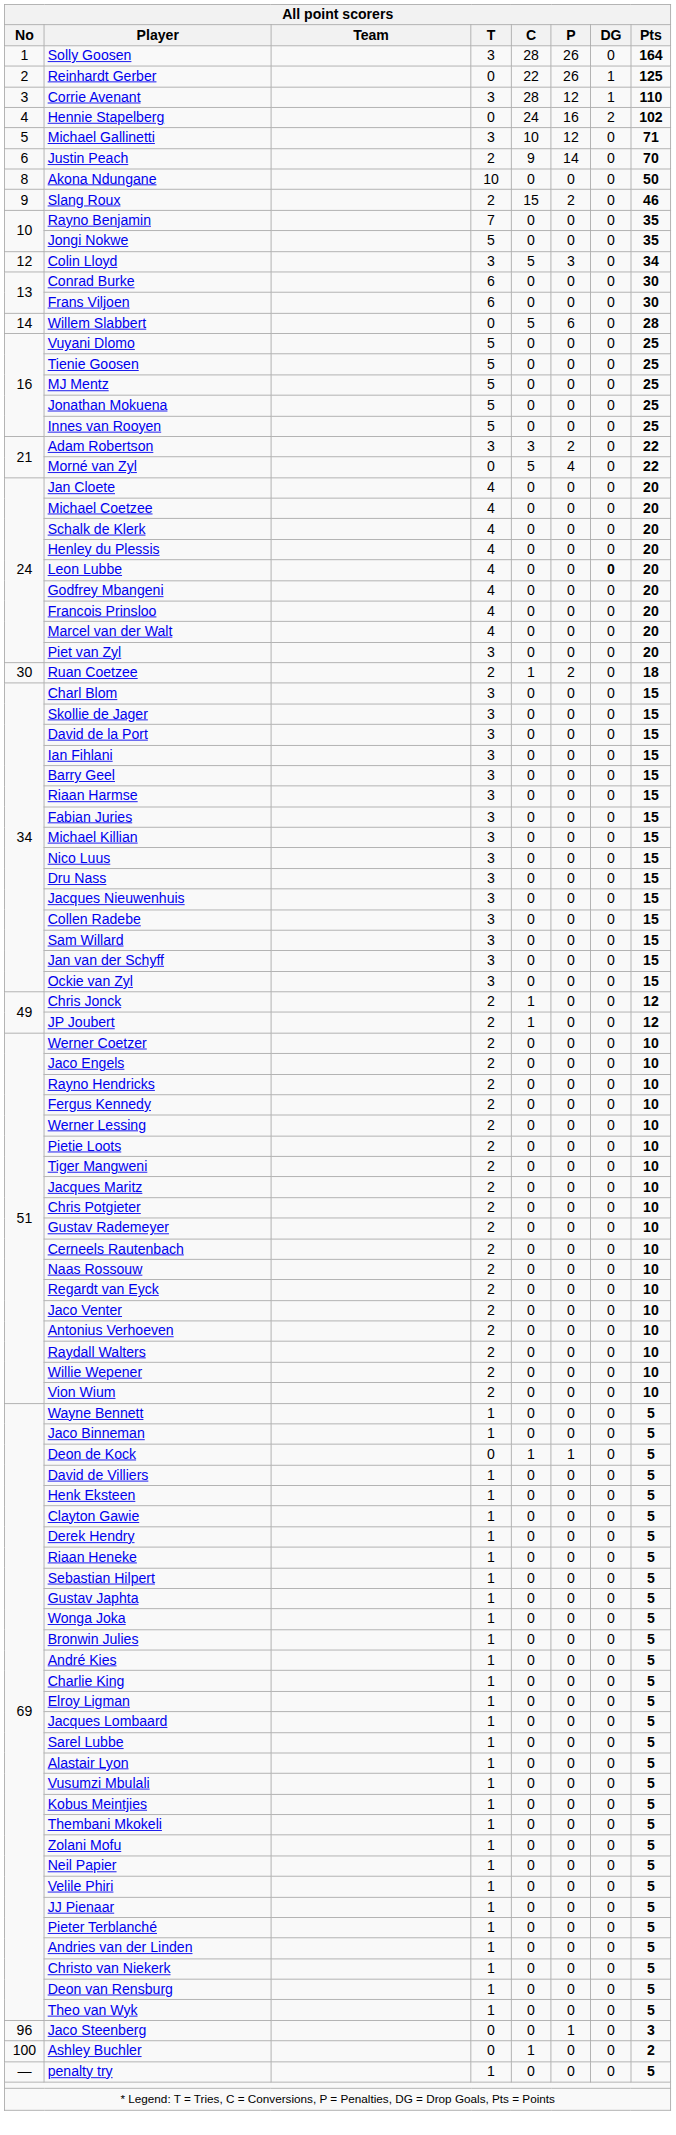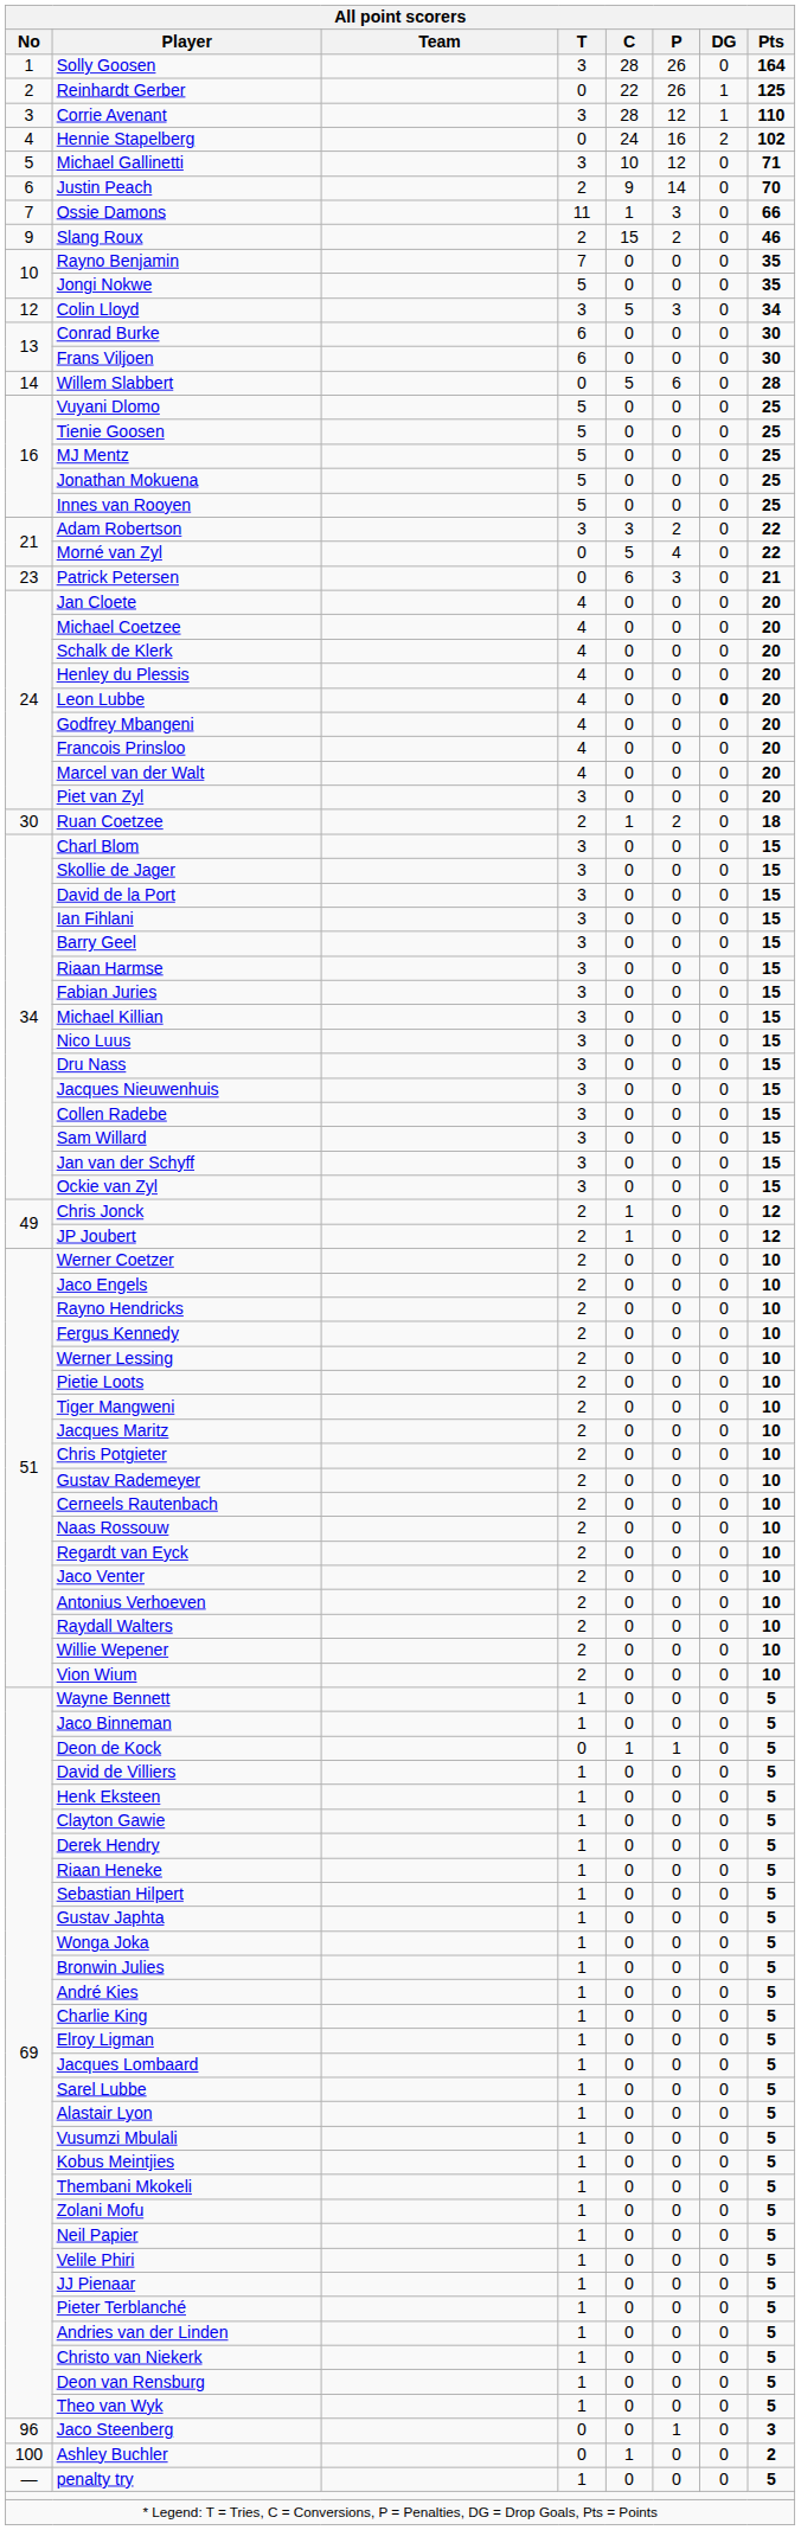+ row: 7 | Ossie Damons | 11 | 1 | 3 | 0 | 66
- row: 8 | Akona Ndungane | 10 | 0 | 0 | 0 | 50
+ row: 23 | Patrick Petersen | 0 | 6 | 3 | 0 | 21
